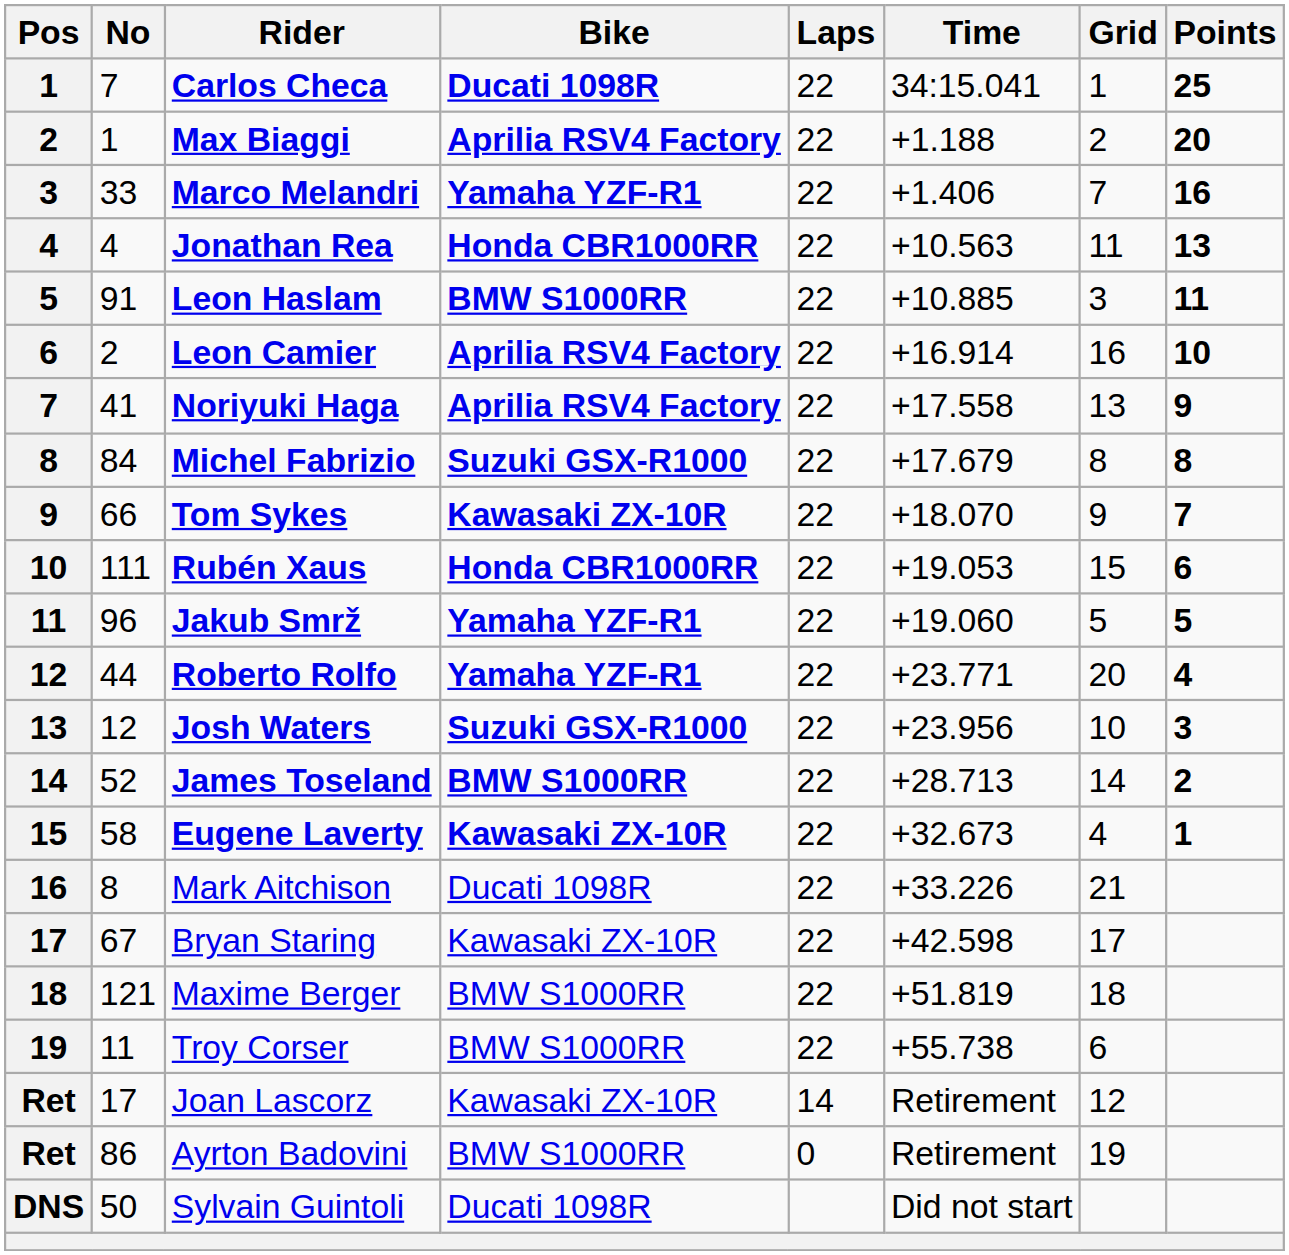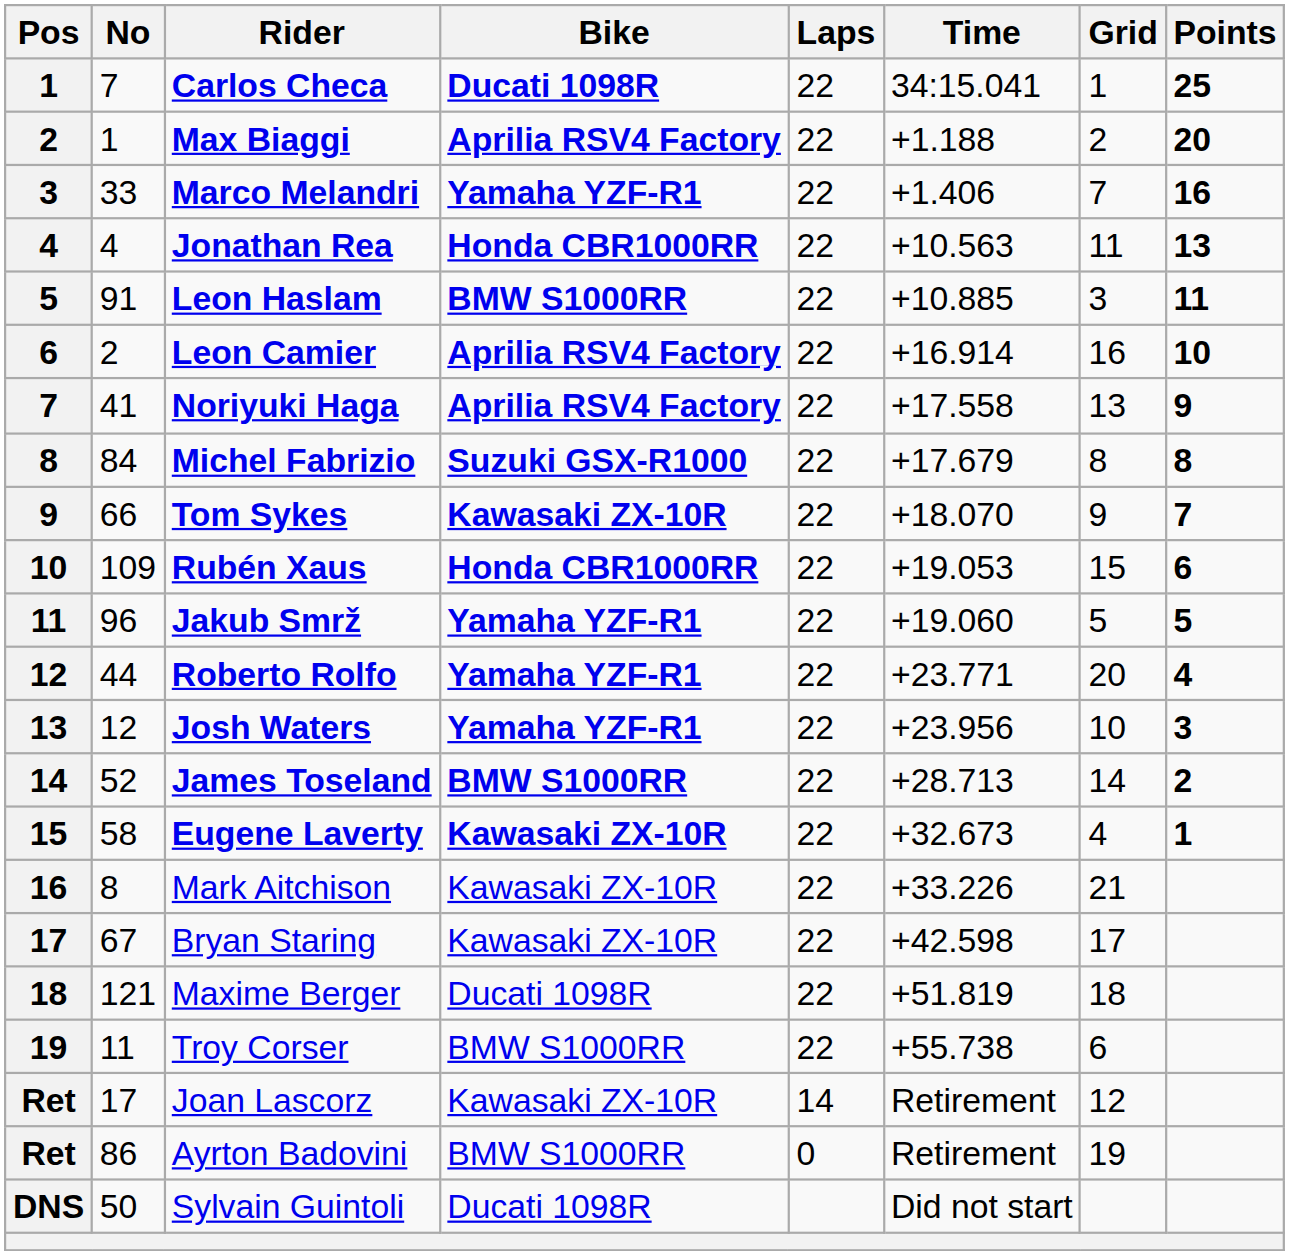Rubén Xaus | No: 111 -> 109
Josh Waters | Bike: Suzuki GSX-R1000 -> Yamaha YZF-R1
Mark Aitchison | Bike: Ducati 1098R -> Kawasaki ZX-10R
Maxime Berger | Bike: BMW S1000RR -> Ducati 1098R
